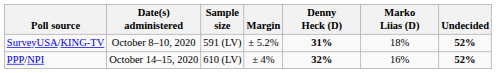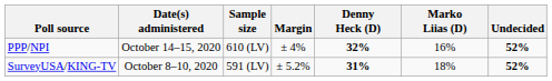rows swapped: PPP/NPI <-> SurveyUSA/KING-TV
